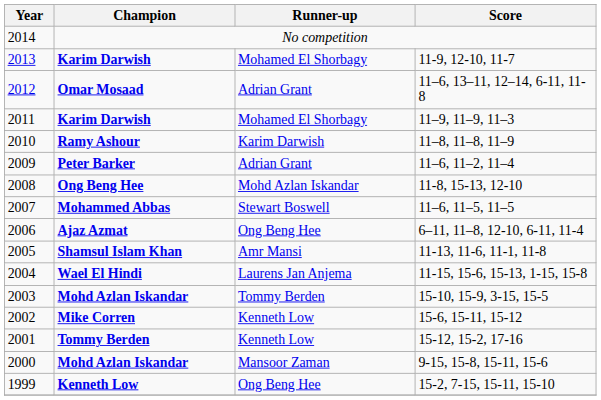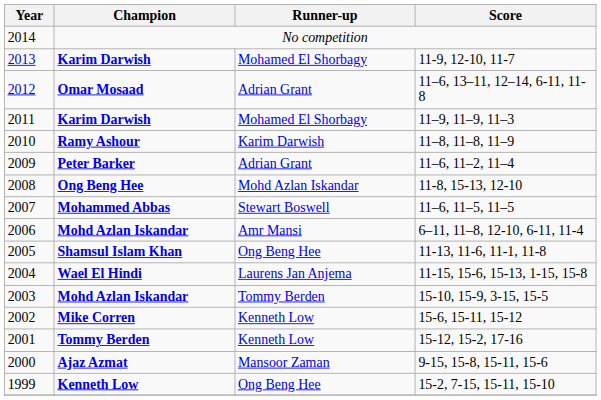2006 | Champion: Ajaz Azmat -> Mohd Azlan Iskandar
2006 | Runner-up: Ong Beng Hee -> Amr Mansi
2005 | Runner-up: Amr Mansi -> Ong Beng Hee
2000 | Champion: Mohd Azlan Iskandar -> Ajaz Azmat
